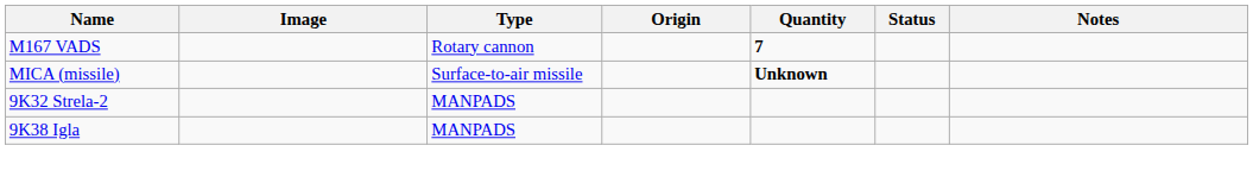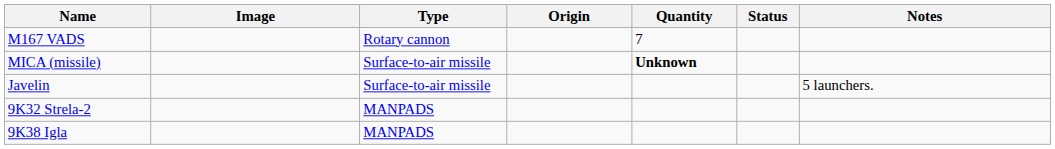M167 VADS | Quantity: bold -> normal
+ row: Javelin | Surface-to-air missile | 5 launchers.
